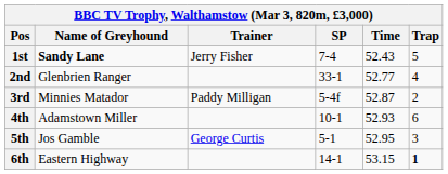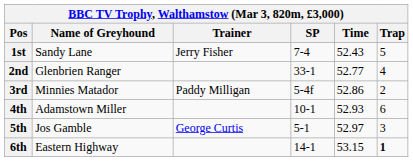1st | Name of Greyhound: bold -> normal
3rd | Time: 52.87 -> 52.86
5th | Time: 52.95 -> 52.97
